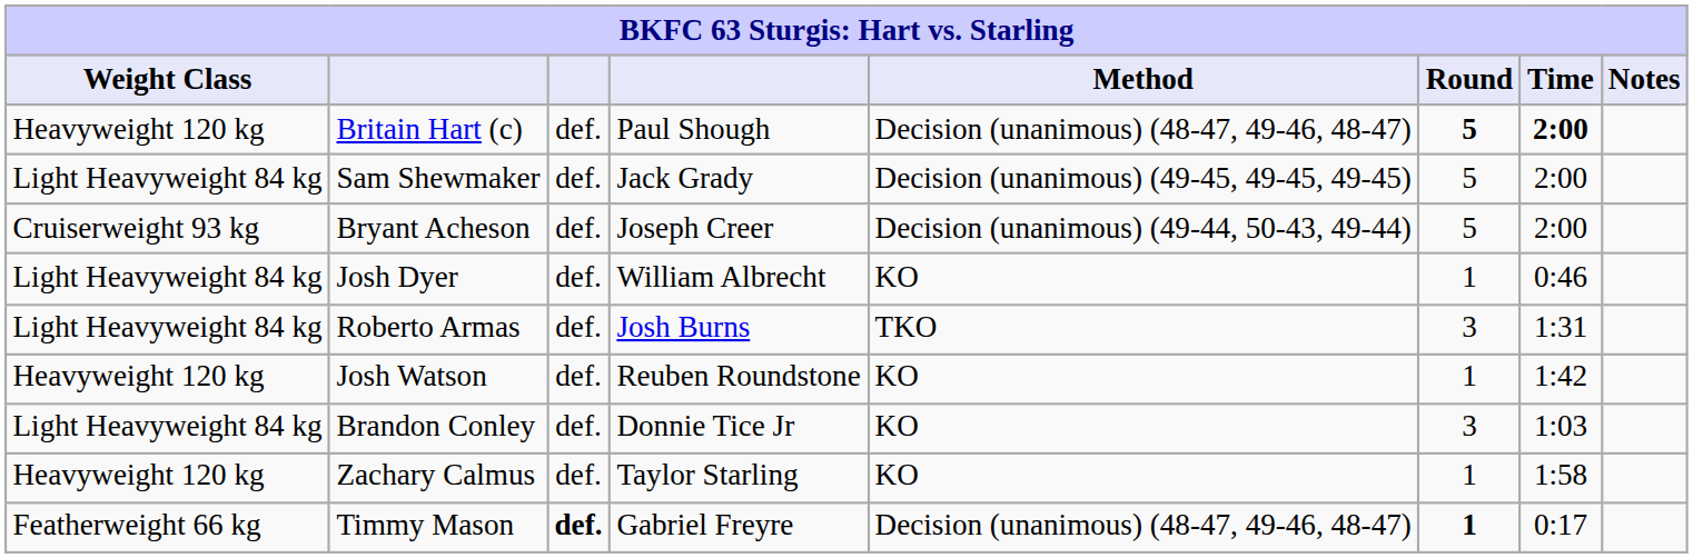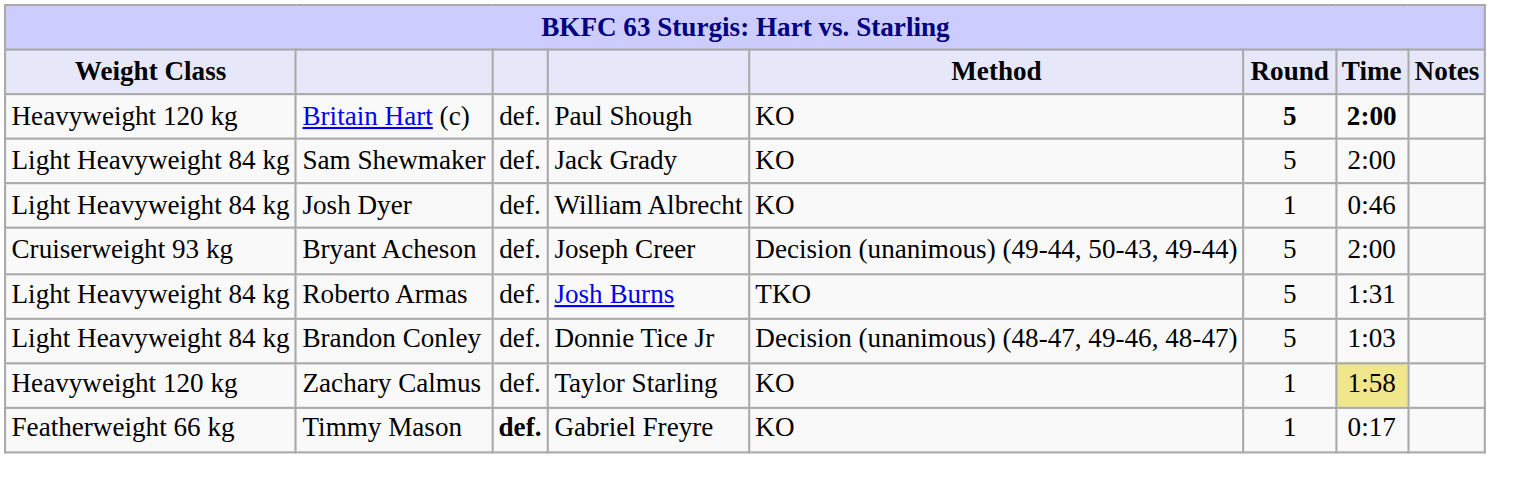Britain Hart (c) | Method: Decision (unanimous) (48-47, 49-46, 48-47) -> KO
Sam Shewmaker | Method: Decision (unanimous) (49-45, 49-45, 49-45) -> KO
rows swapped: Josh Dyer <-> Bryant Acheson
Roberto Armas | Round: 3 -> 5
- row: Heavyweight 120 kg | Josh Watson | def. | Reuben Roundstone | KO | 1 | 1:42
Brandon Conley | Method: KO -> Decision (unanimous) (48-47, 49-46, 48-47)
Brandon Conley | Round: 3 -> 5
Zachary Calmus | Time: no background -> khaki background
Timmy Mason | Method: Decision (unanimous) (48-47, 49-46, 48-47) -> KO
Timmy Mason | Round: bold -> normal
